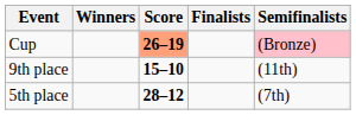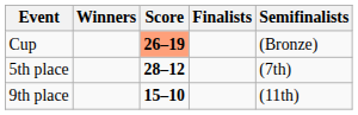Cup | Semifinalists: pink background -> no background
rows swapped: 5th place <-> 9th place
